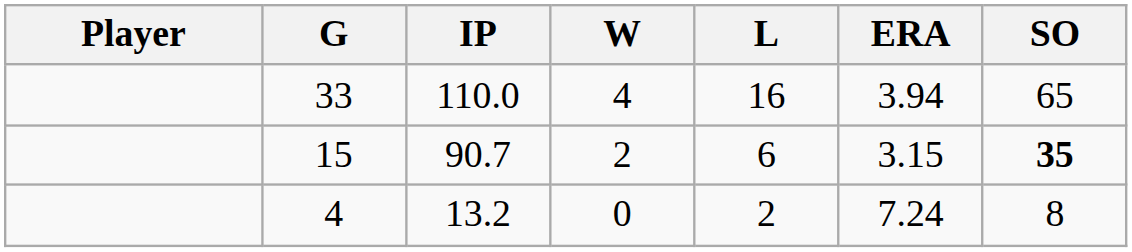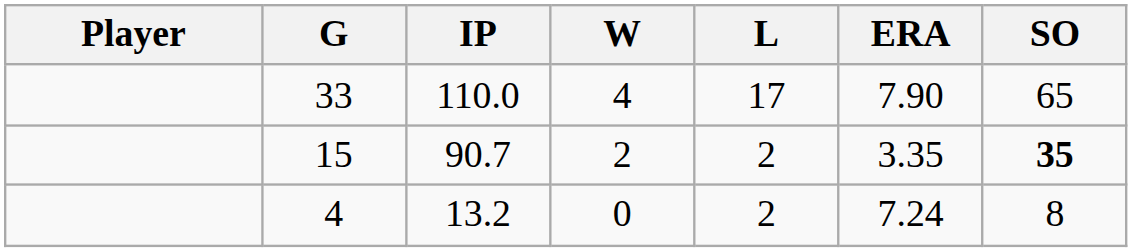33 | L: 16 -> 17
33 | ERA: 3.94 -> 7.90
15 | L: 6 -> 2
15 | ERA: 3.15 -> 3.35
